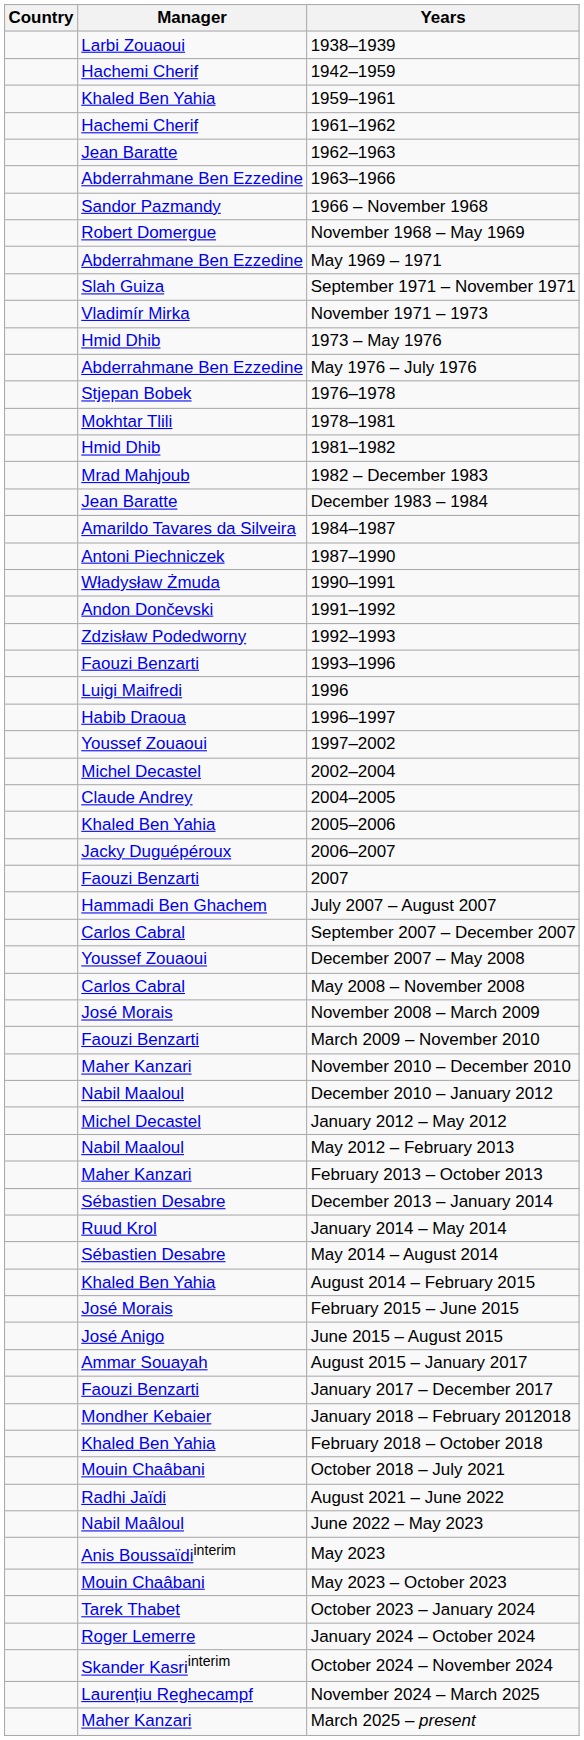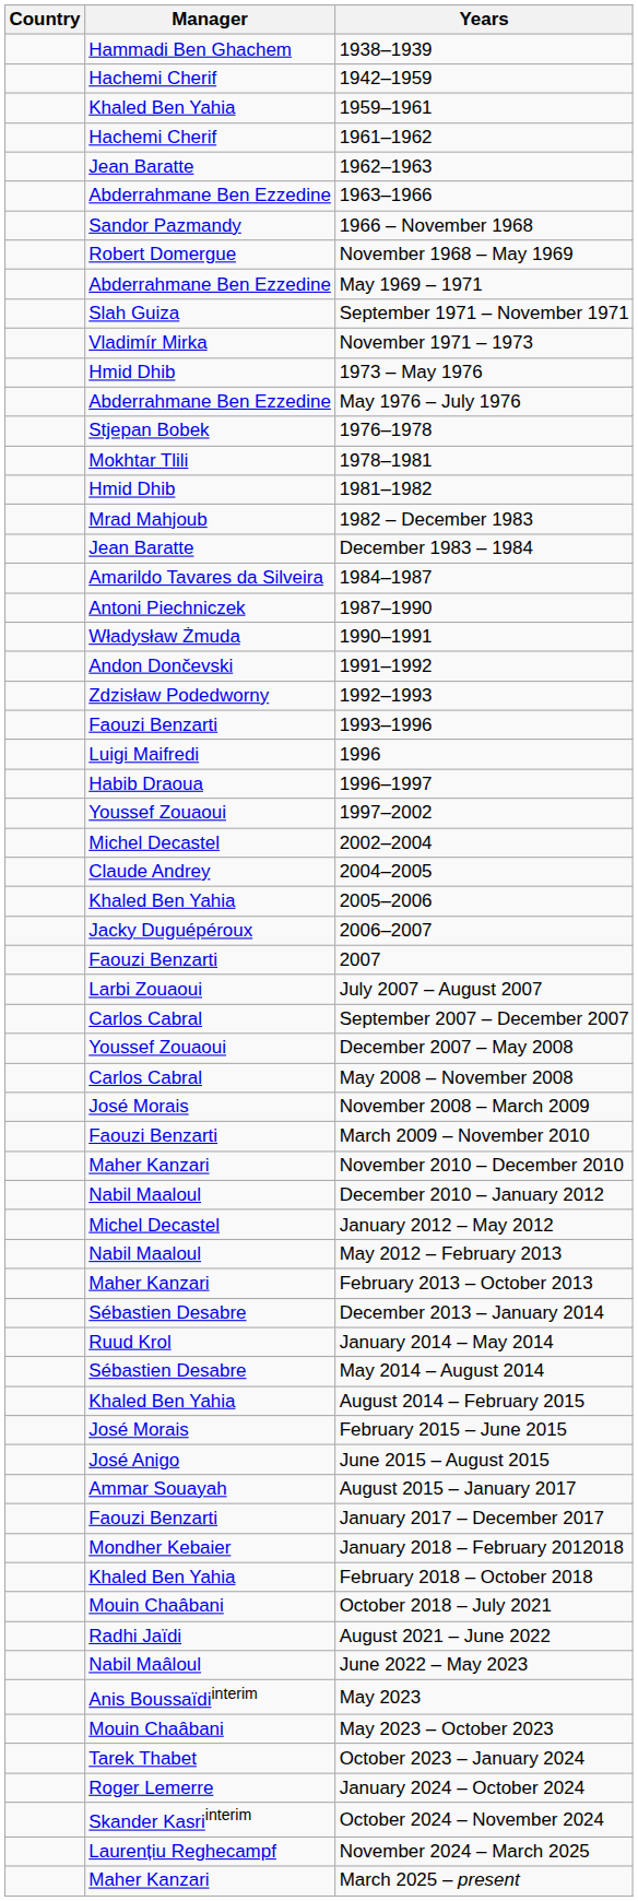1938–1939 | Manager: Larbi Zouaoui -> Hammadi Ben Ghachem
July 2007 – August 2007 | Manager: Hammadi Ben Ghachem -> Larbi Zouaoui
